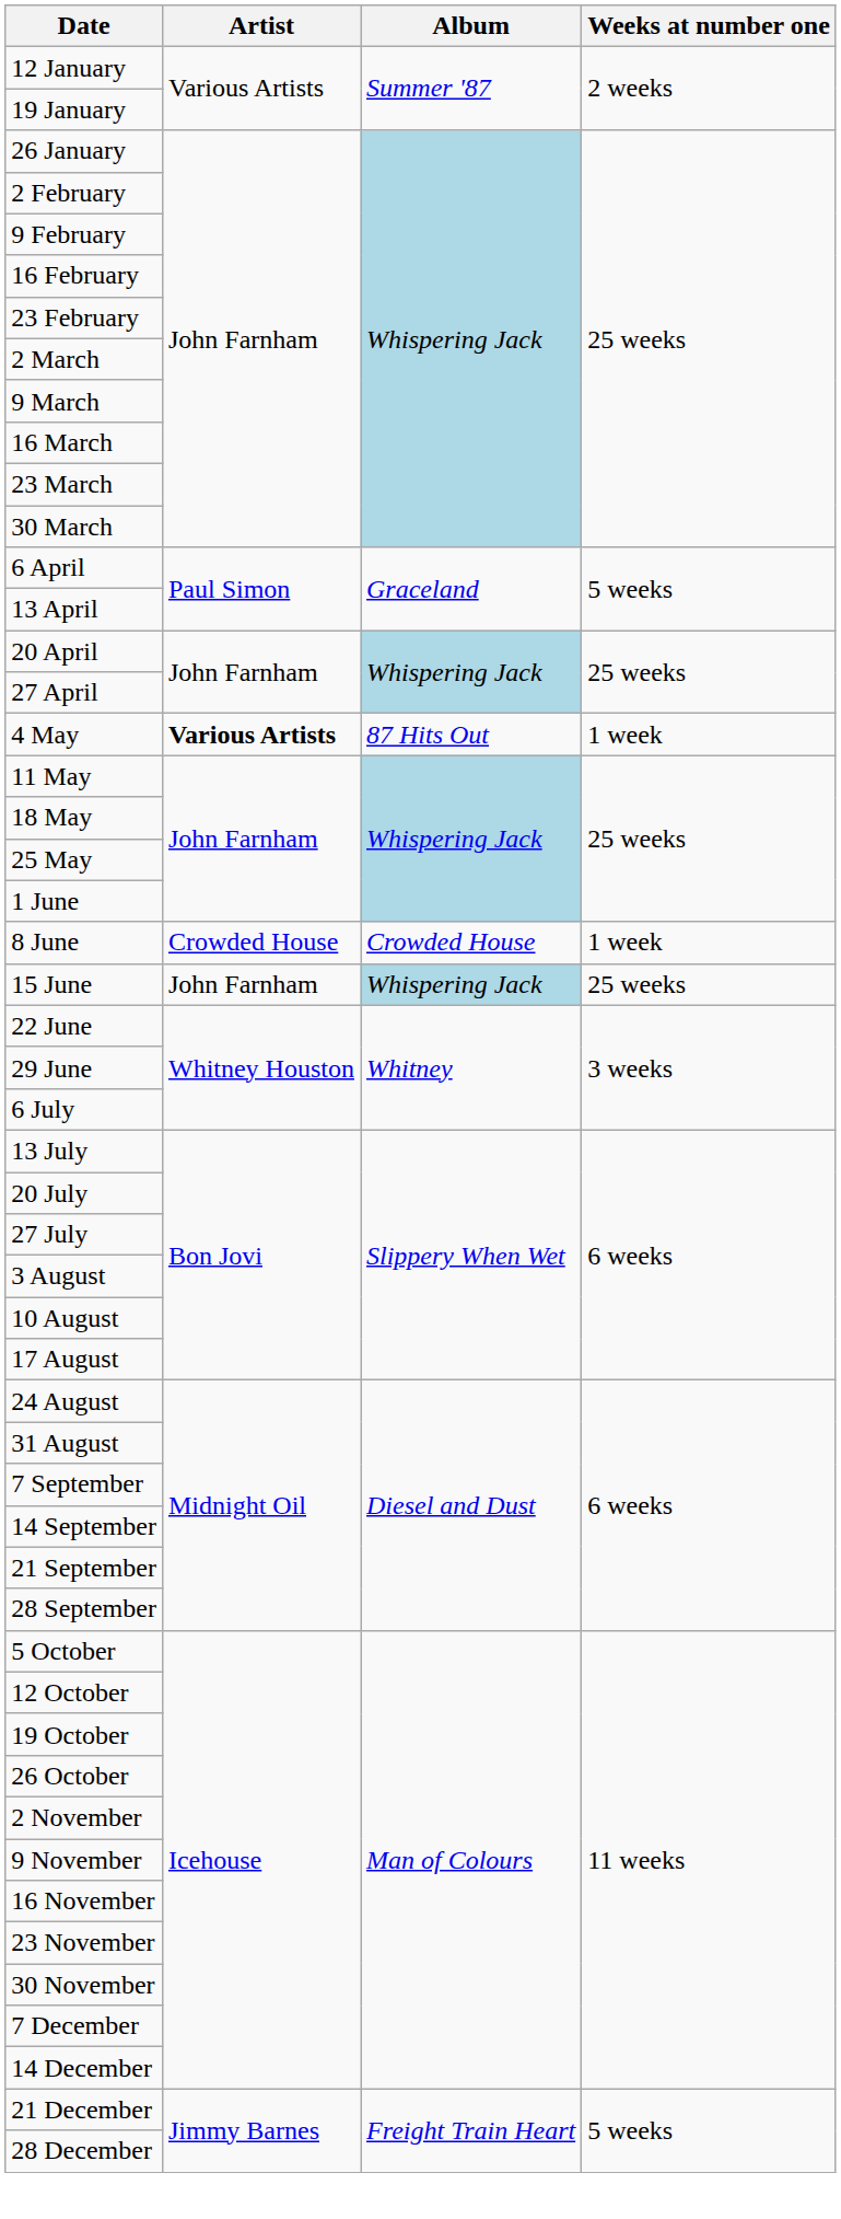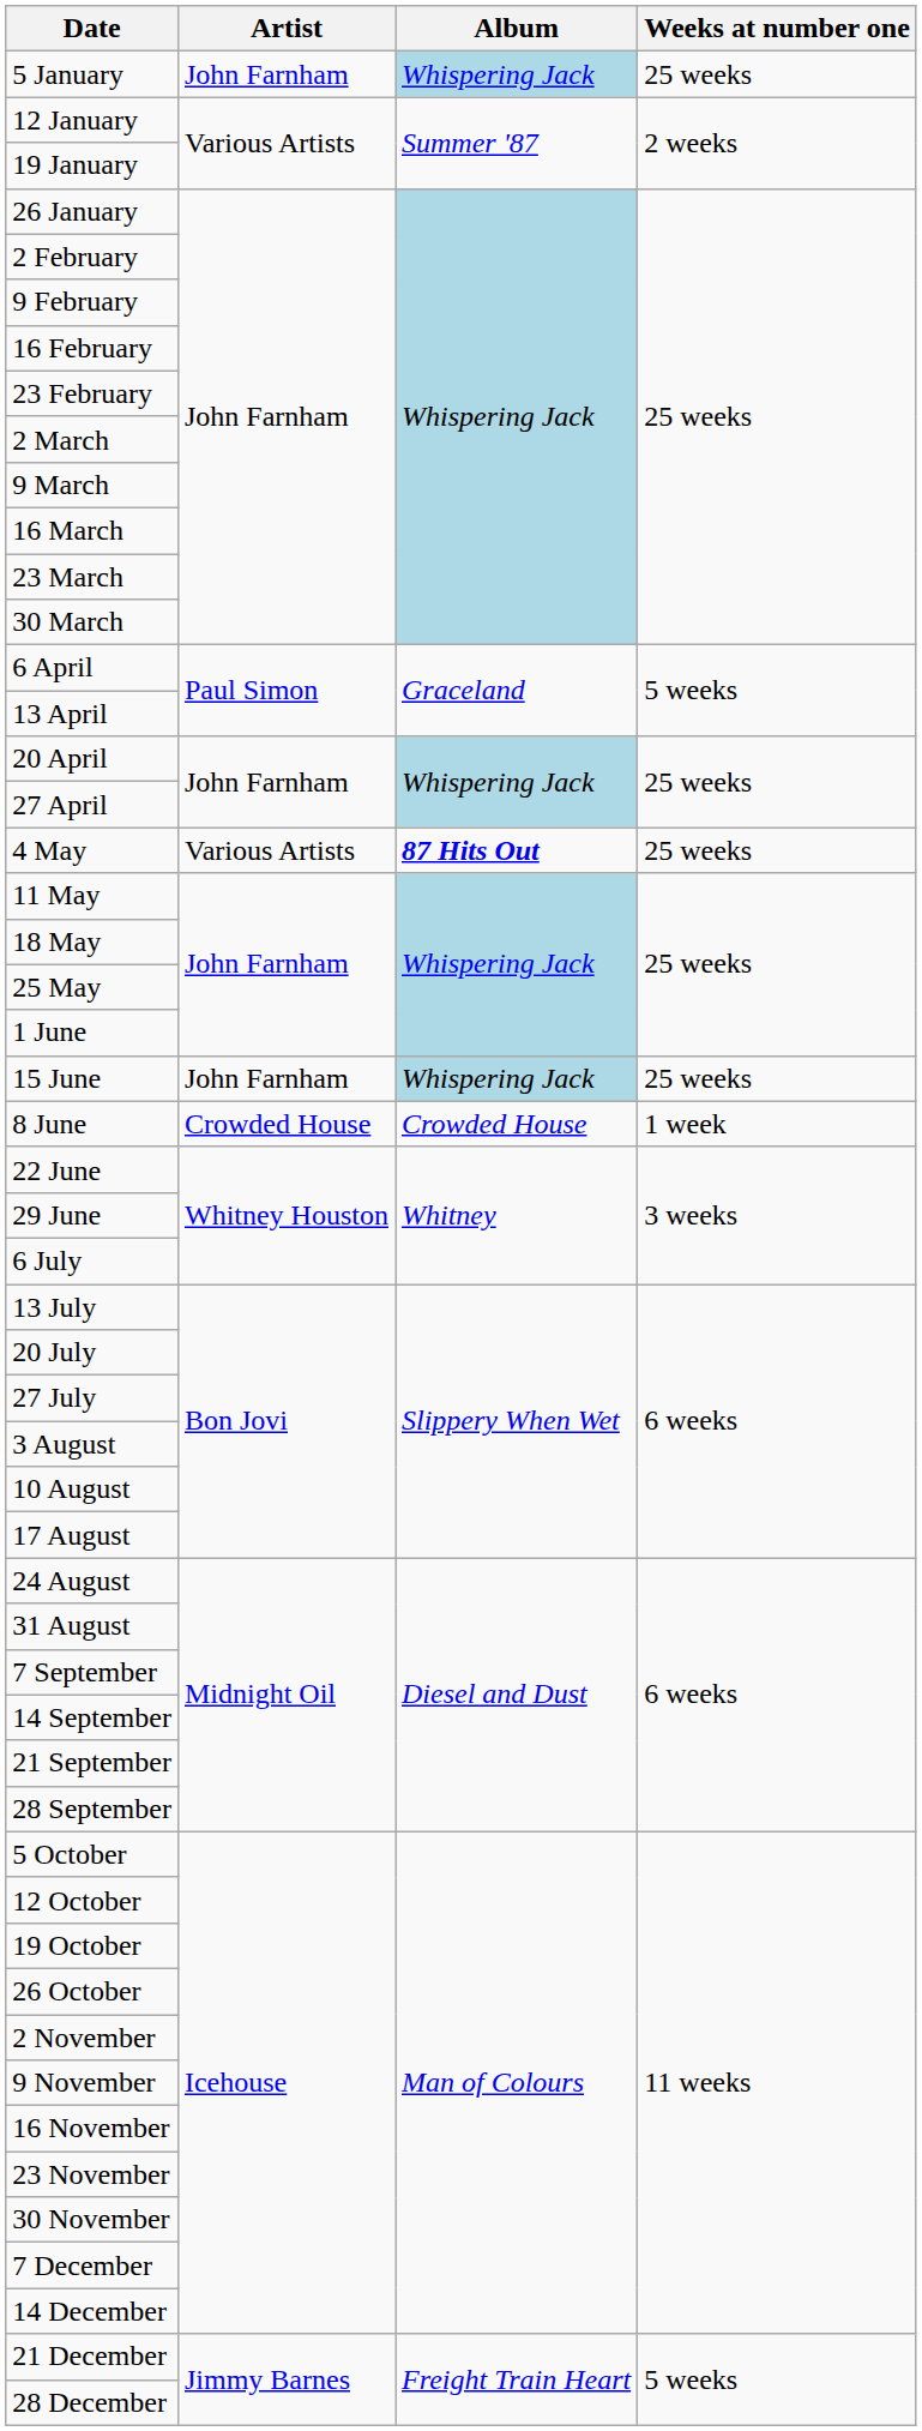+ row: 5 January | John Farnham | Whispering Jack | 25 weeks
4 May | Artist: bold -> normal
4 May | Album: normal -> bold
4 May | Weeks at number one: 1 week -> 25 weeks
rows swapped: 8 June <-> 15 June
